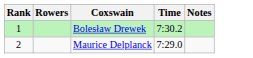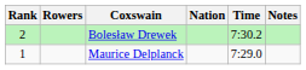+ column: Nation
Bolesław Drewek | Rank: 1 -> 2
Maurice Delplanck | Rank: 2 -> 1
